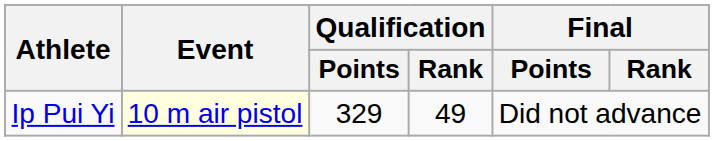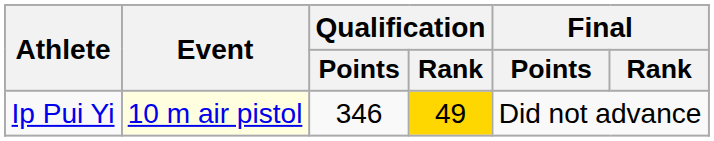Ip Pui Yi | Qualification / Points: 329 -> 346
Ip Pui Yi | Qualification / Rank: no background -> gold background
